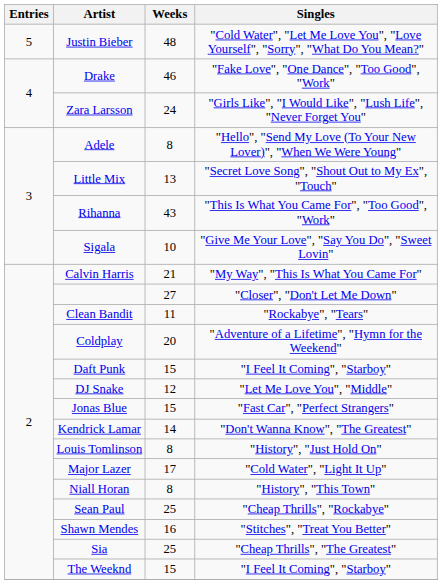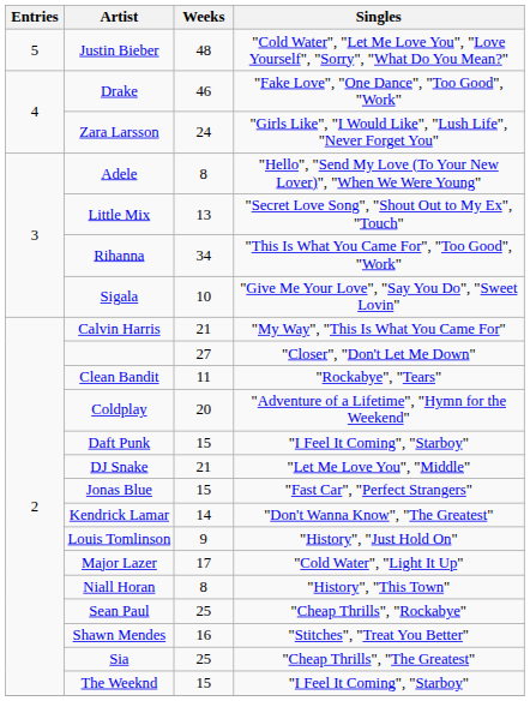Rihanna | Weeks: 43 -> 34
DJ Snake | Weeks: 12 -> 21
Louis Tomlinson | Weeks: 8 -> 9
